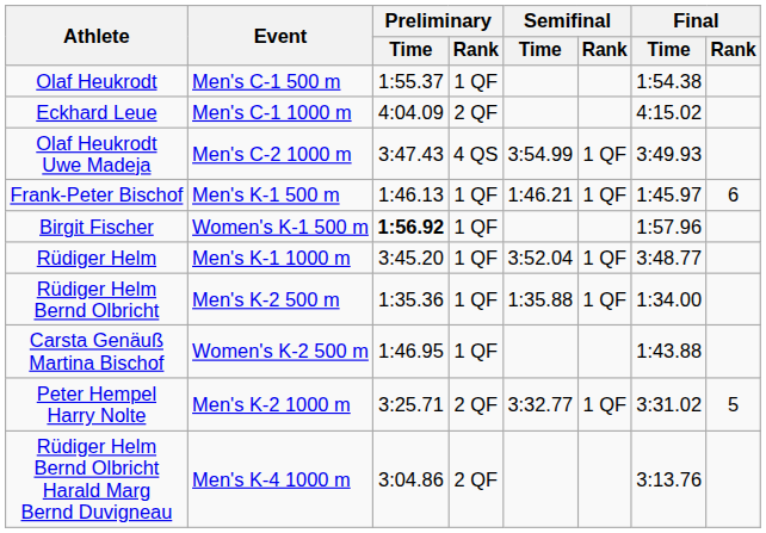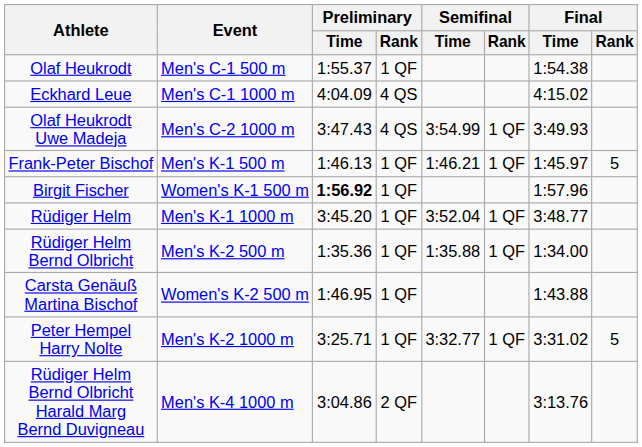Eckhard Leue | Preliminary / Rank: 2 QF -> 4 QS
Frank-Peter Bischof | Final / Rank: 6 -> 5
Peter Hempel Harry Nolte | Preliminary / Rank: 2 QF -> 1 QF
